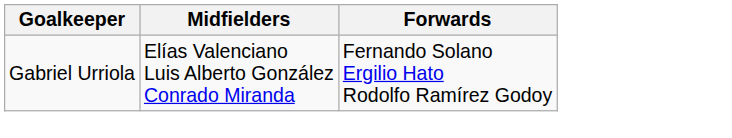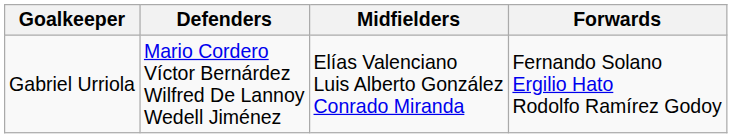+ column: Defenders | Mario Cordero Víctor Bernárdez Wilfred De Lannoy Wedell Jiménez
